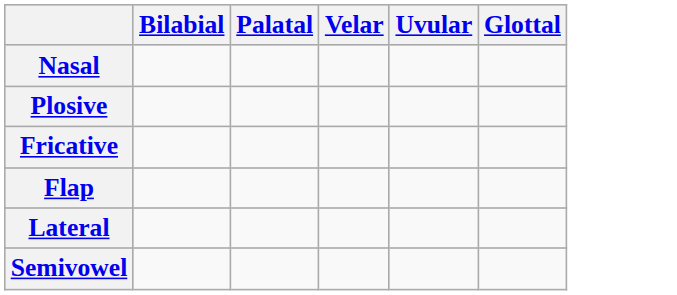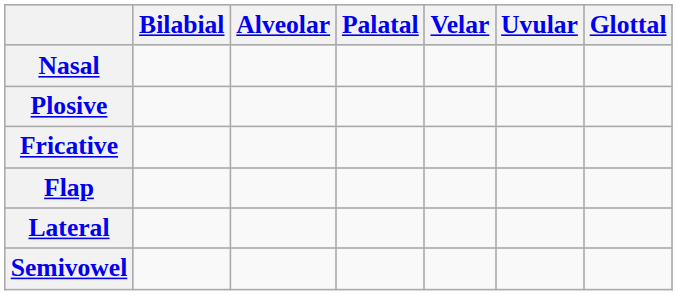+ column: Alveolar
